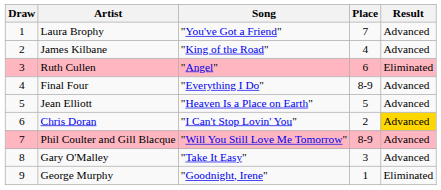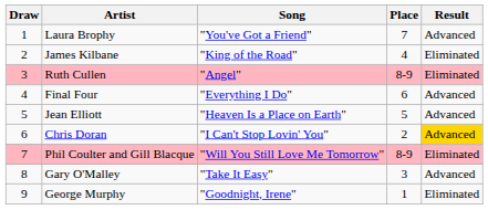James Kilbane | Result: Advanced -> Eliminated
Ruth Cullen | Place: 6 -> 8-9
Final Four | Place: 8-9 -> 6
Phil Coulter and Gill Blacque | Result: Advanced -> Eliminated
